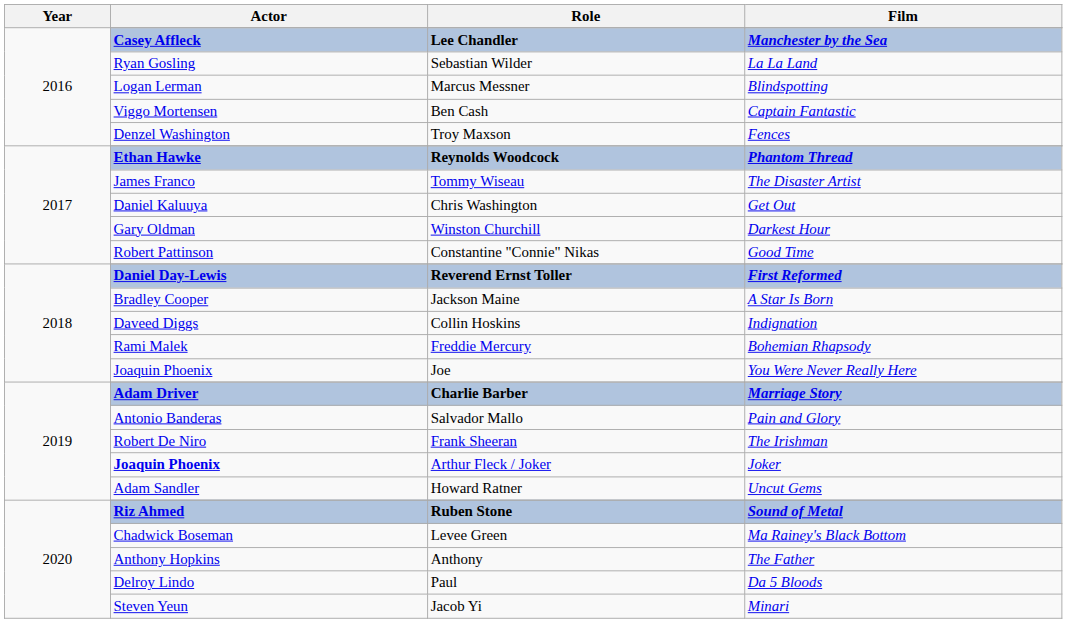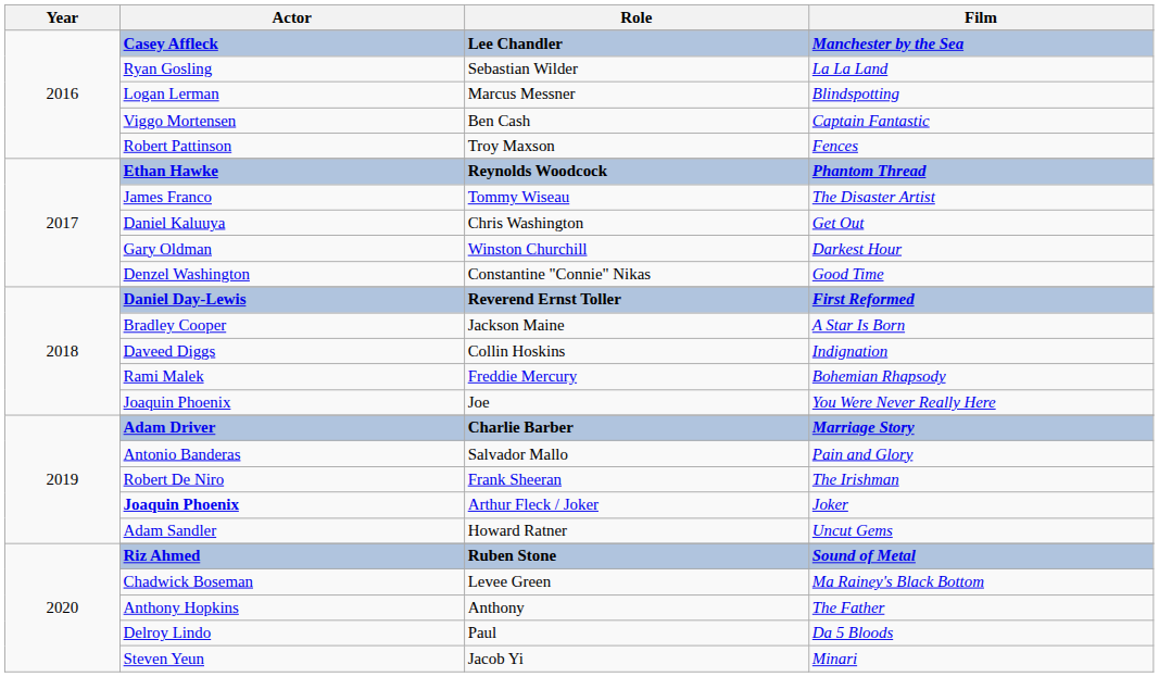Troy Maxson | Actor: Denzel Washington -> Robert Pattinson
Constantine "Connie" Nikas | Actor: Robert Pattinson -> Denzel Washington
